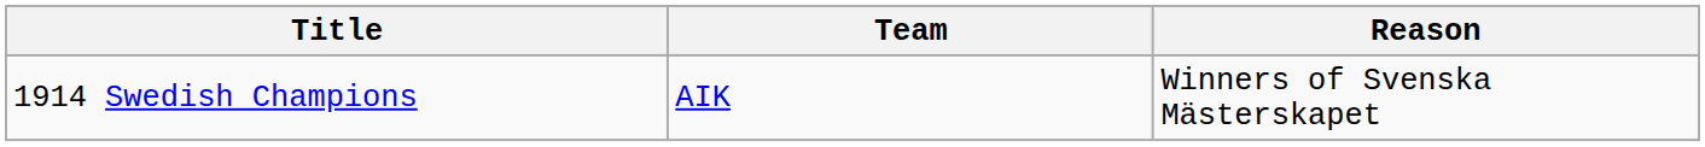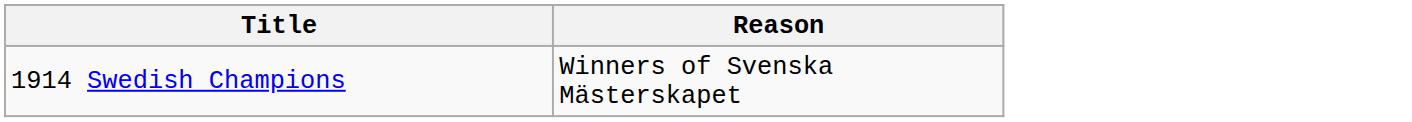- column: Team | AIK
